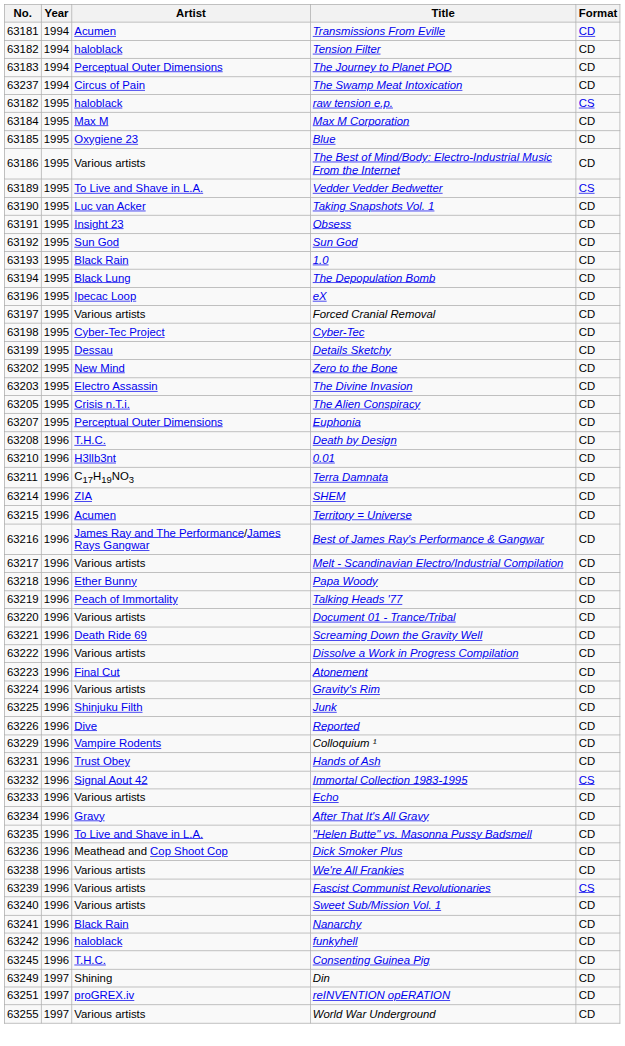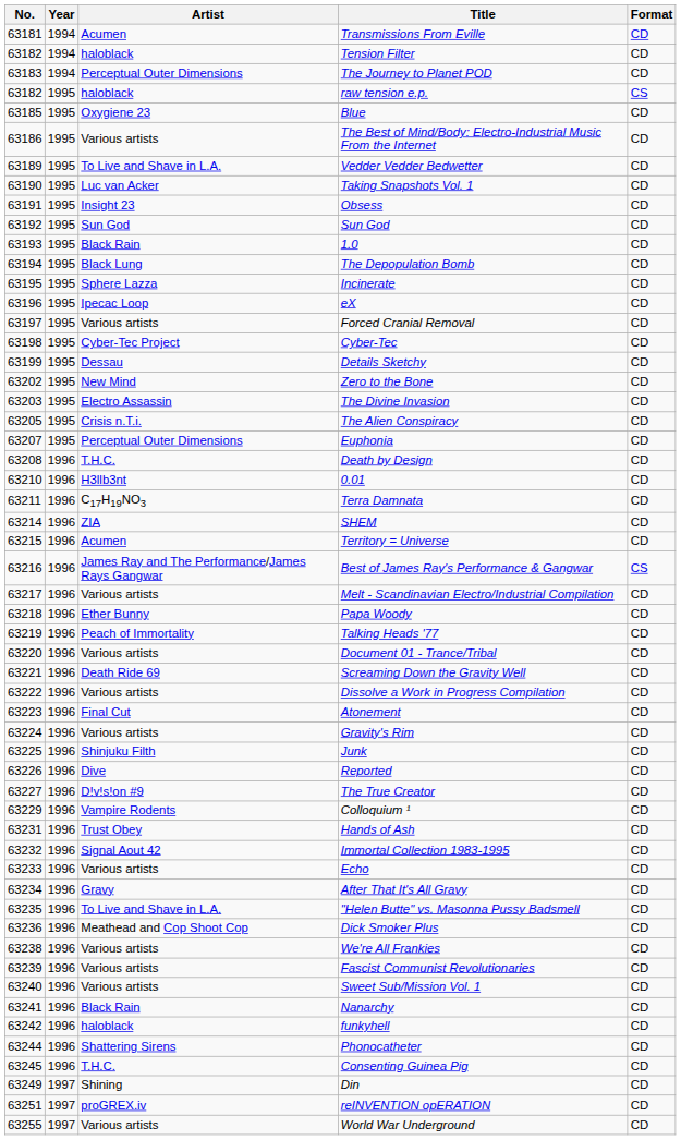- row: 63237 | 1994 | Circus of Pain | The Swamp Meat Intoxication | CD
- row: 63184 | 1995 | Max M | Max M Corporation | CD
Vedder Vedder Bedwetter | Format: CS -> CD
+ row: 63195 | 1995 | Sphere Lazza | Incinerate | CD
Best of James Ray's Performance & Gangwar | Format: CD -> CS
+ row: 63227 | 1996 | D!v!s!on #9 | The True Creator | CD
Immortal Collection 1983-1995 | Format: CS -> CD
Fascist Communist Revolutionaries | Format: CS -> CD
+ row: 63244 | 1996 | Shattering Sirens | Phonocatheter | CD
